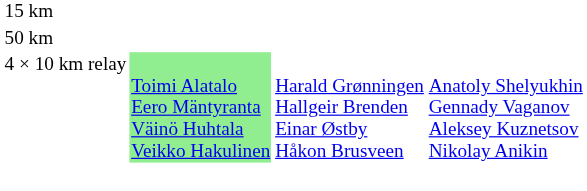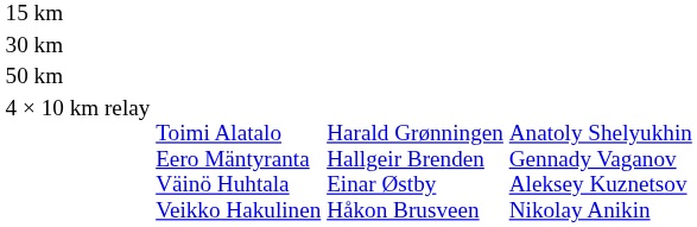+ row: 30 km
4 × 10 km relay | column 2: lightgreen background -> no background
